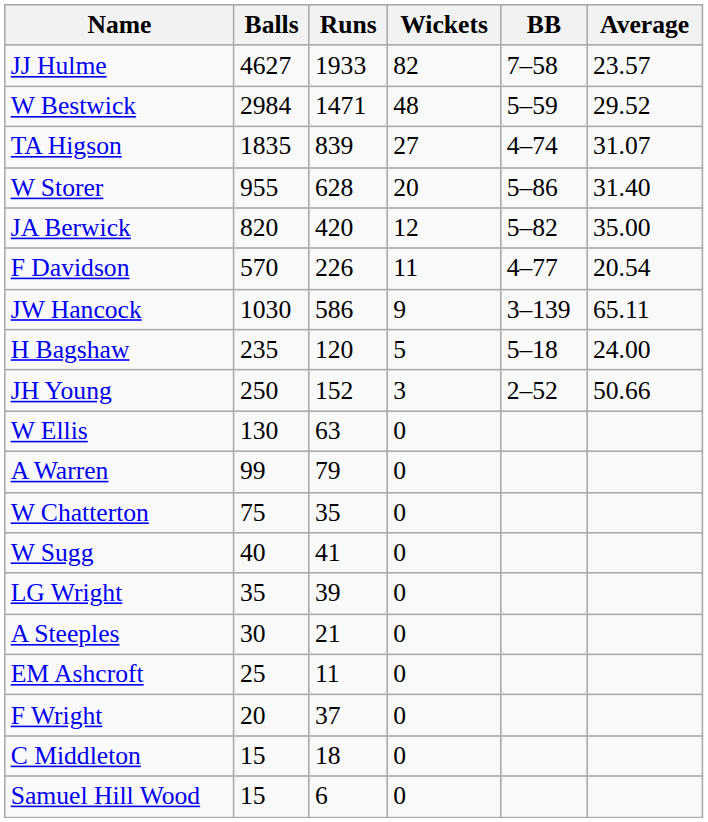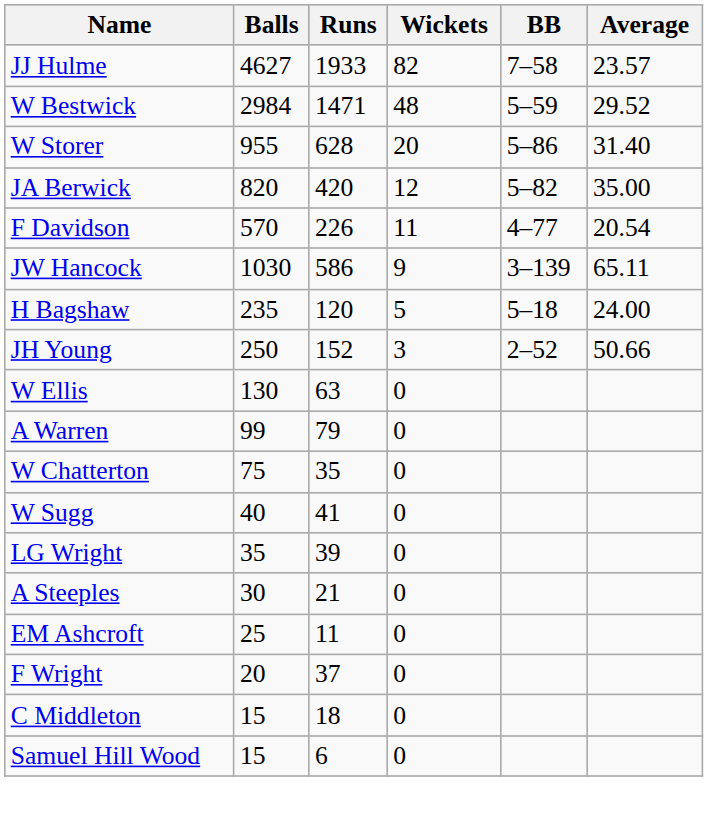- row: TA Higson | 1835 | 839 | 27 | 4–74 | 31.07
